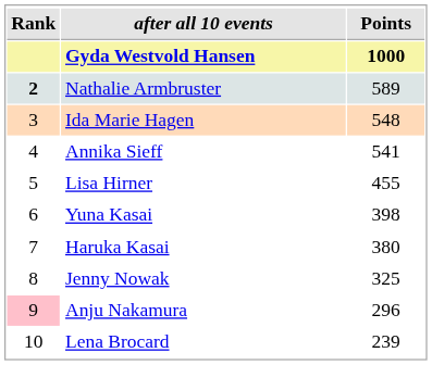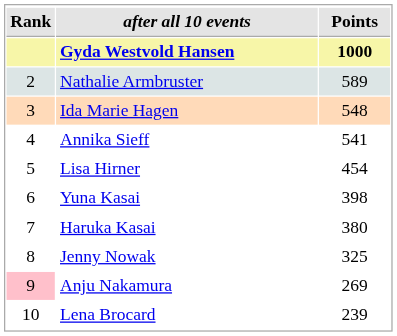Nathalie Armbruster | Rank: bold -> normal
Lisa Hirner | Points: 455 -> 454
Anju Nakamura | Points: 296 -> 269
